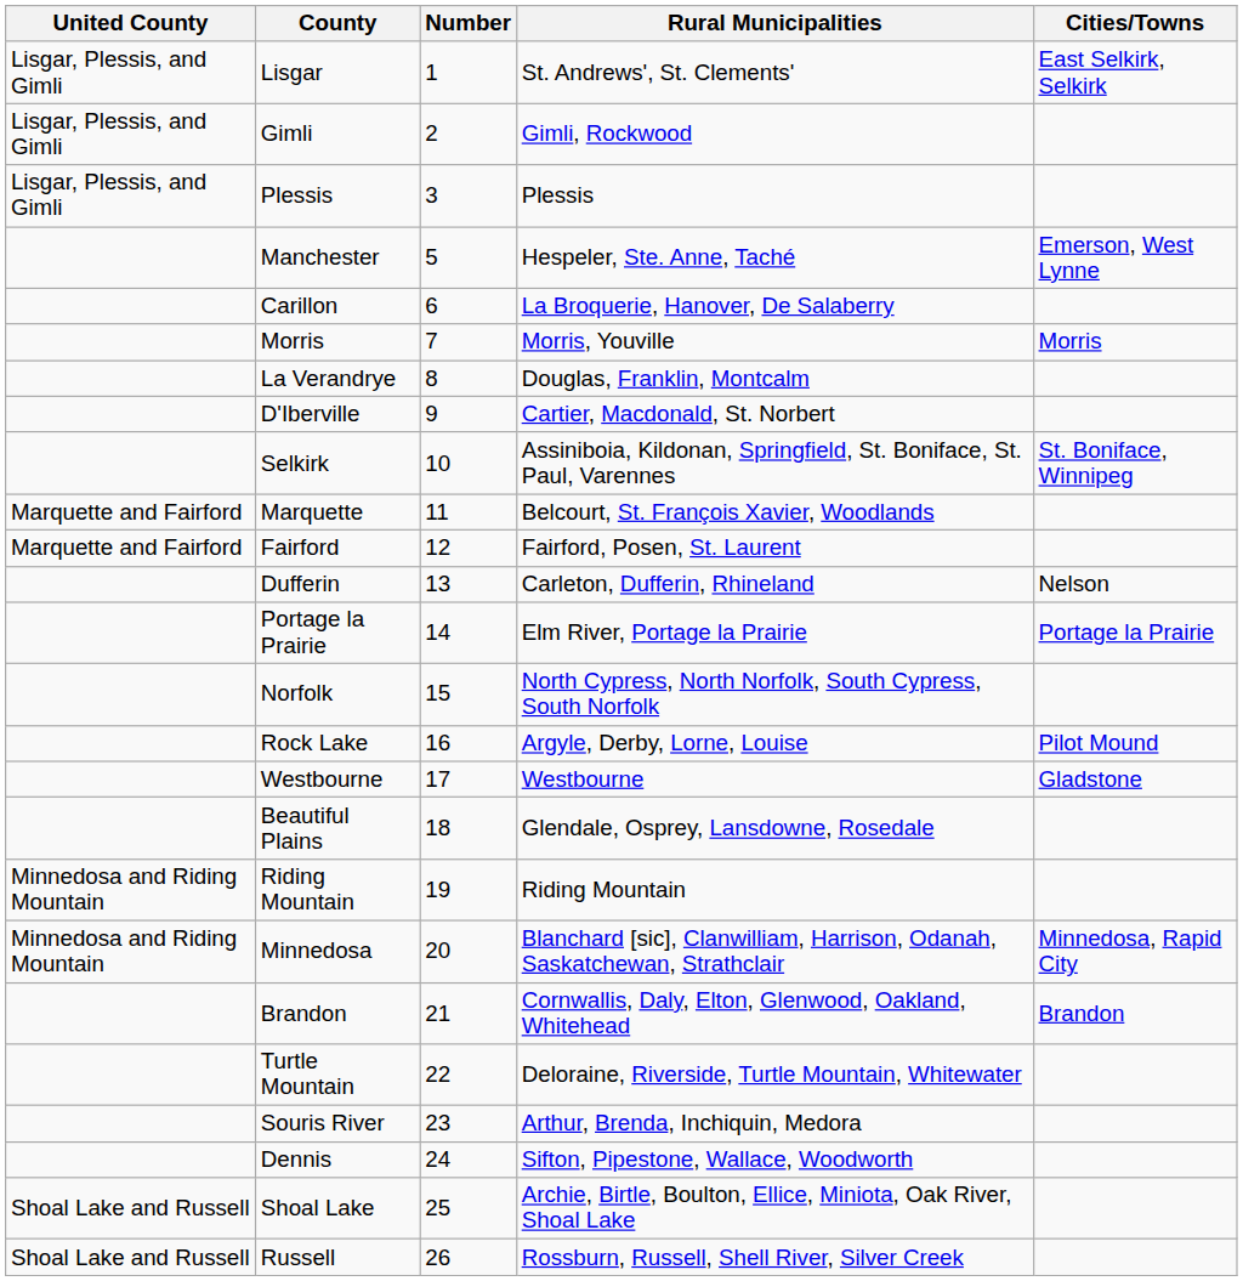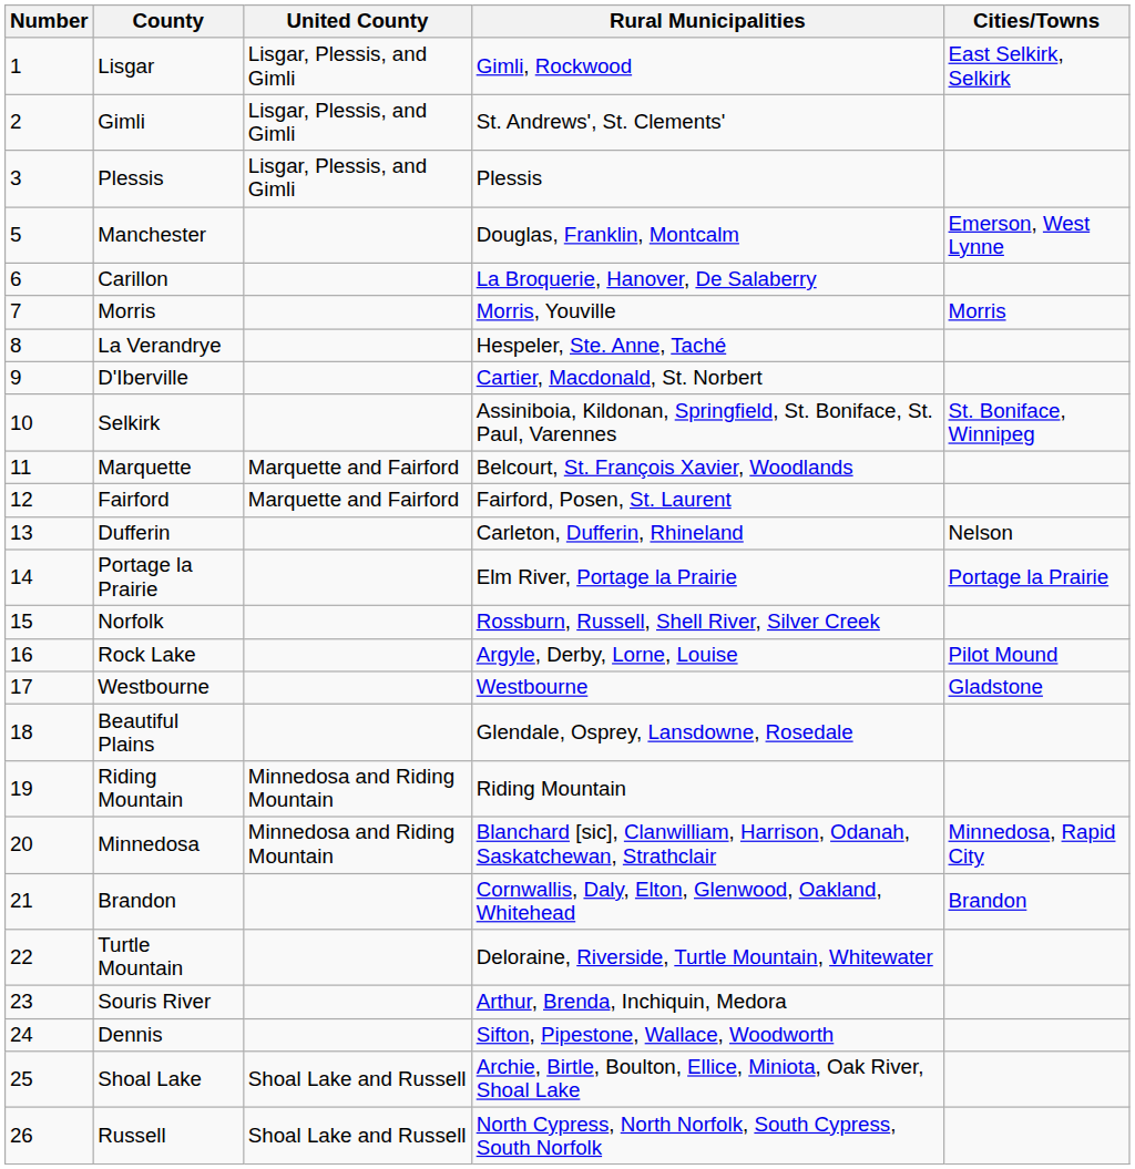columns swapped: Number <-> United County
Lisgar | Rural Municipalities: St. Andrews', St. Clements' -> Gimli, Rockwood
Gimli | Rural Municipalities: Gimli, Rockwood -> St. Andrews', St. Clements'
Manchester | Rural Municipalities: Hespeler, Ste. Anne, Taché -> Douglas, Franklin, Montcalm
La Verandrye | Rural Municipalities: Douglas, Franklin, Montcalm -> Hespeler, Ste. Anne, Taché
Norfolk | Rural Municipalities: North Cypress, North Norfolk, South Cypress, South Norfolk -> Rossburn, Russell, Shell River, Silver Creek
Russell | Rural Municipalities: Rossburn, Russell, Shell River, Silver Creek -> North Cypress, North Norfolk, South Cypress, South Norfolk
